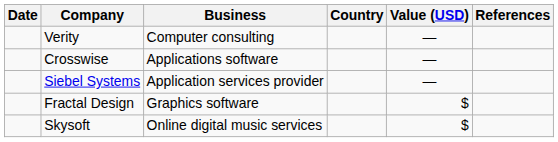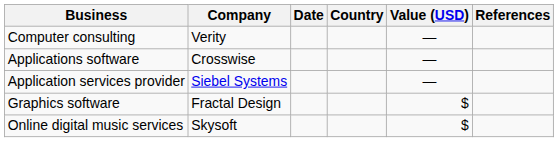columns swapped: Date <-> Business
